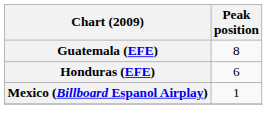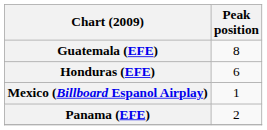+ row: Panama (EFE) | 2
